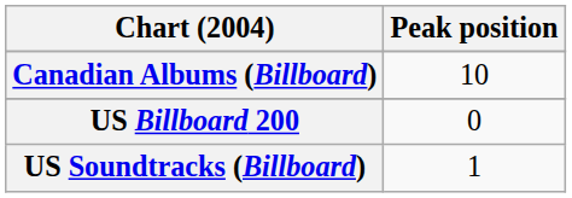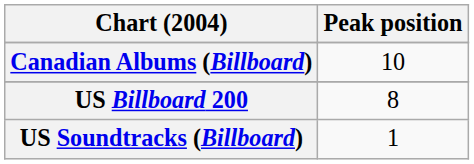US Billboard 200 | Peak position: 0 -> 8
